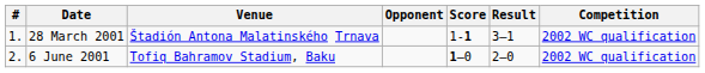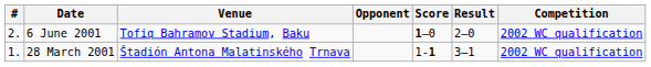rows swapped: 28 March 2001 <-> 6 June 2001
